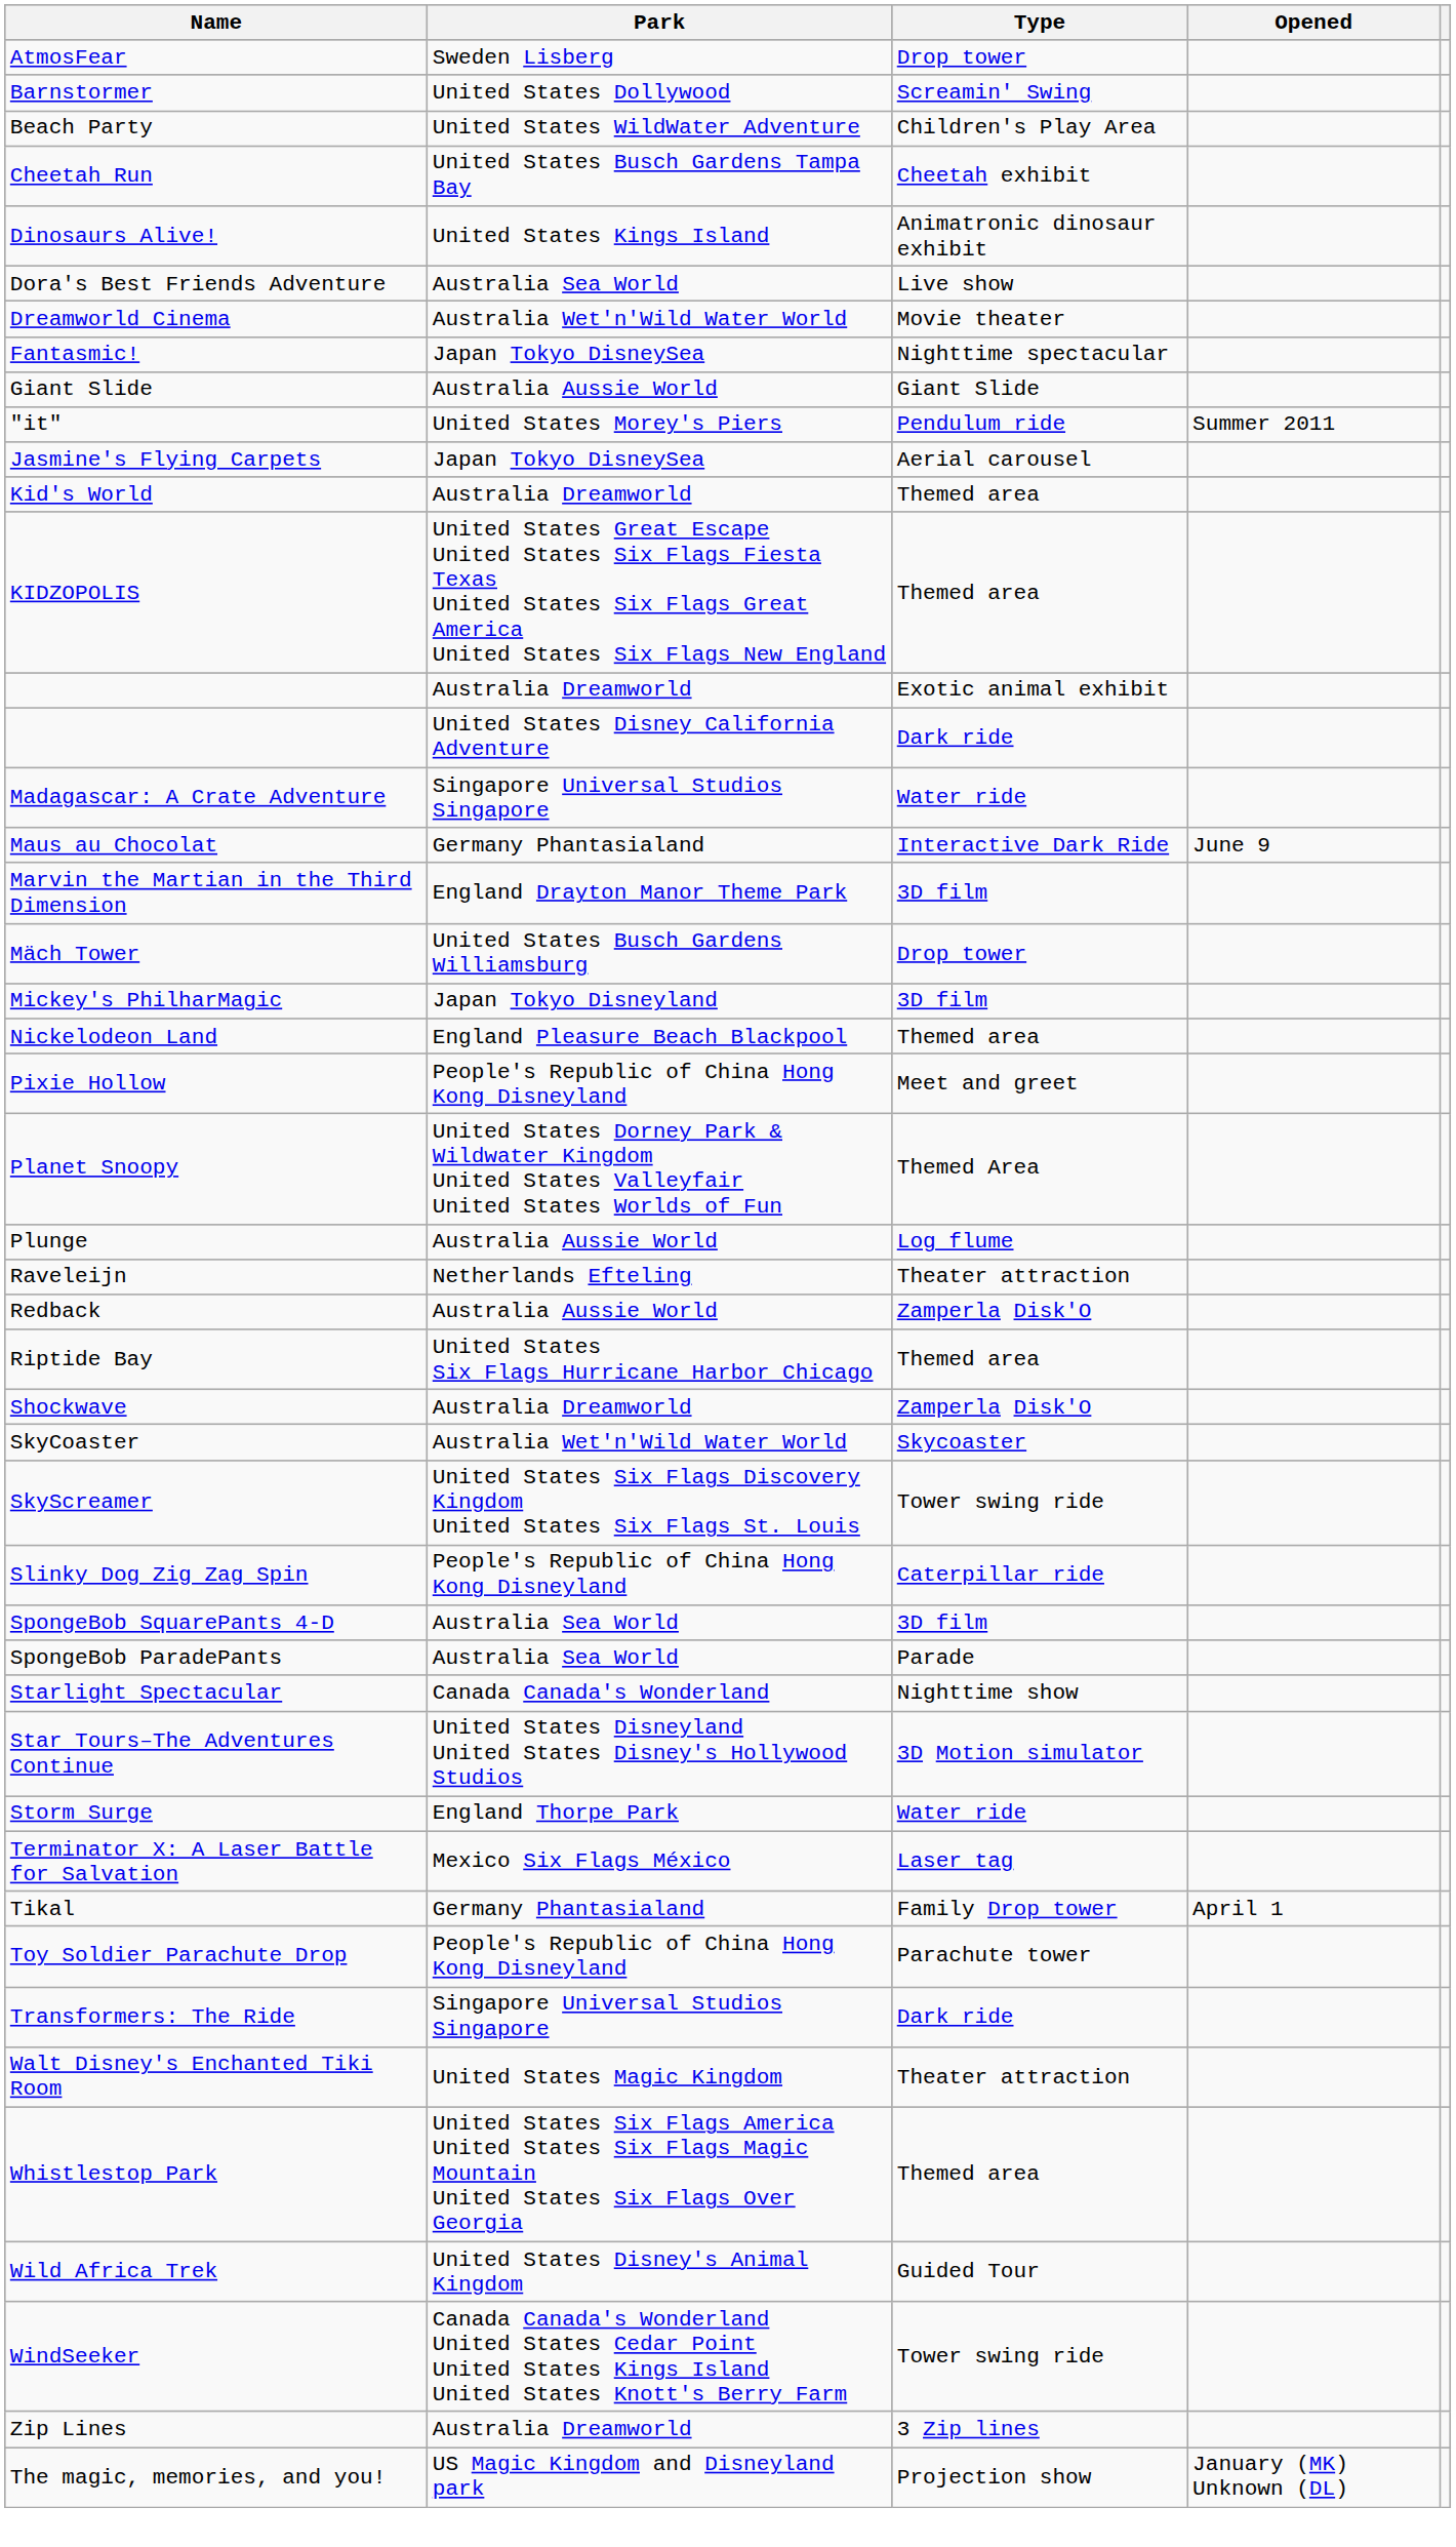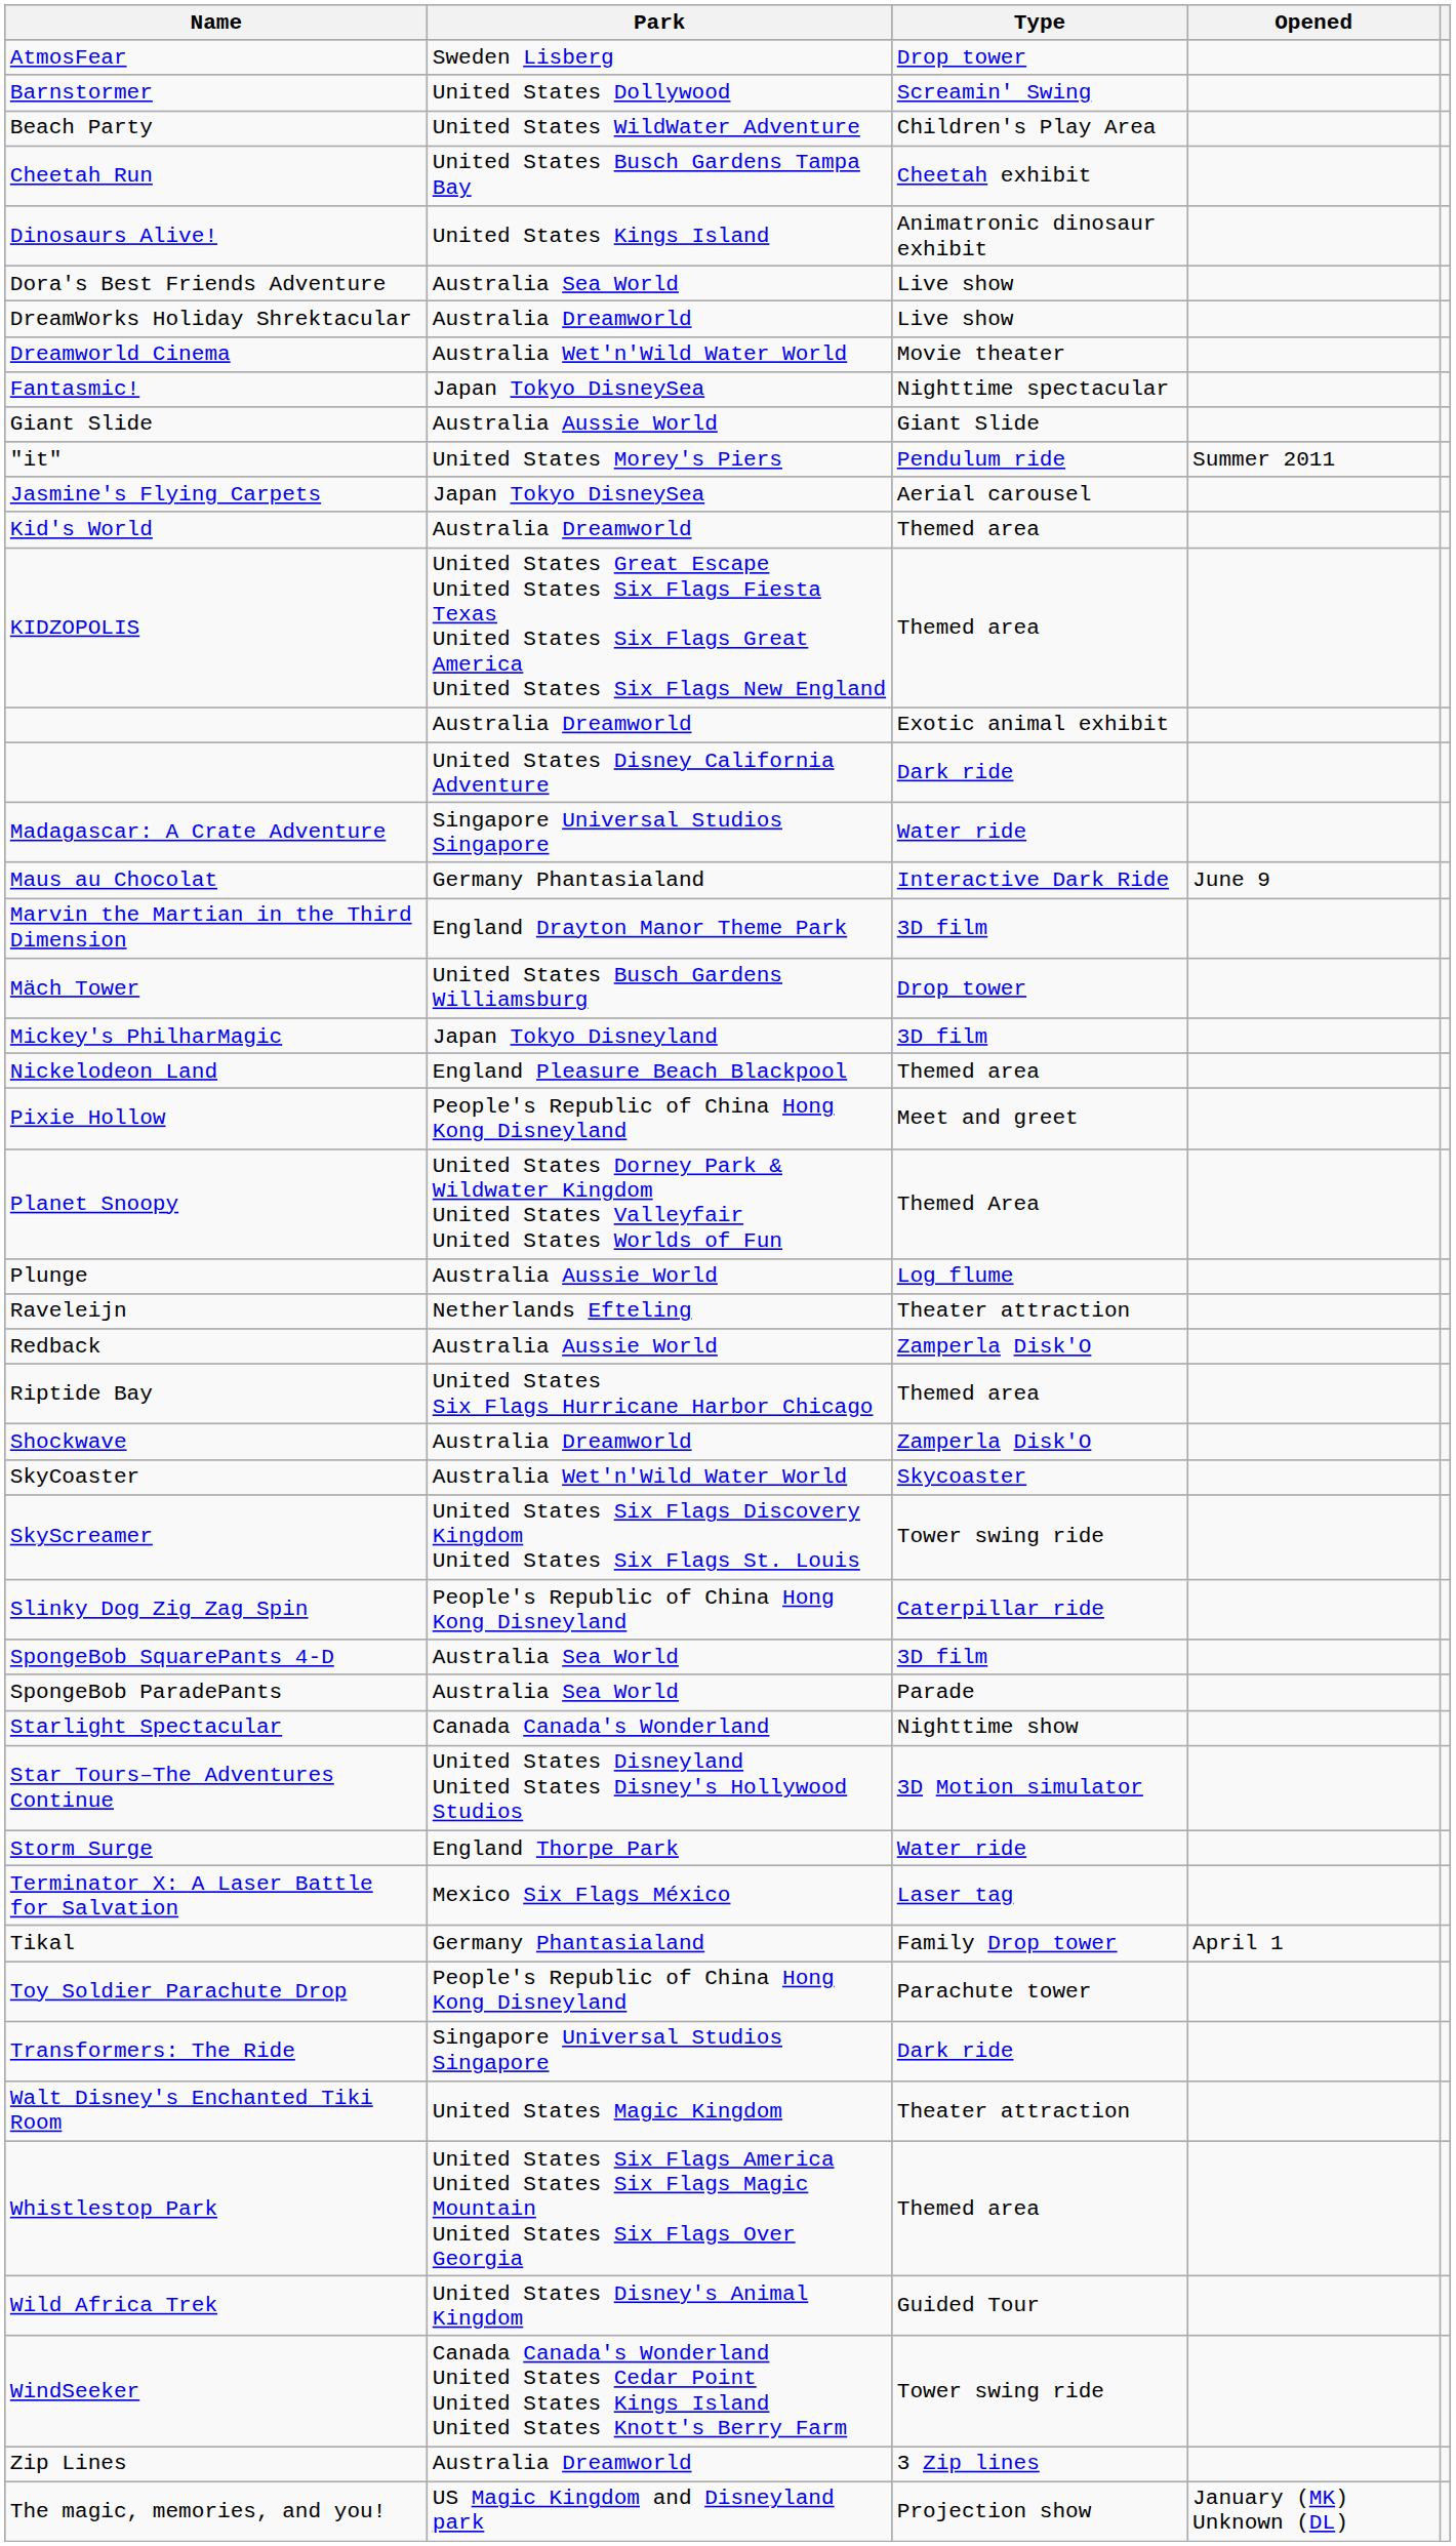+ row: DreamWorks Holiday Shrektacular | Australia Dreamworld | Live show
